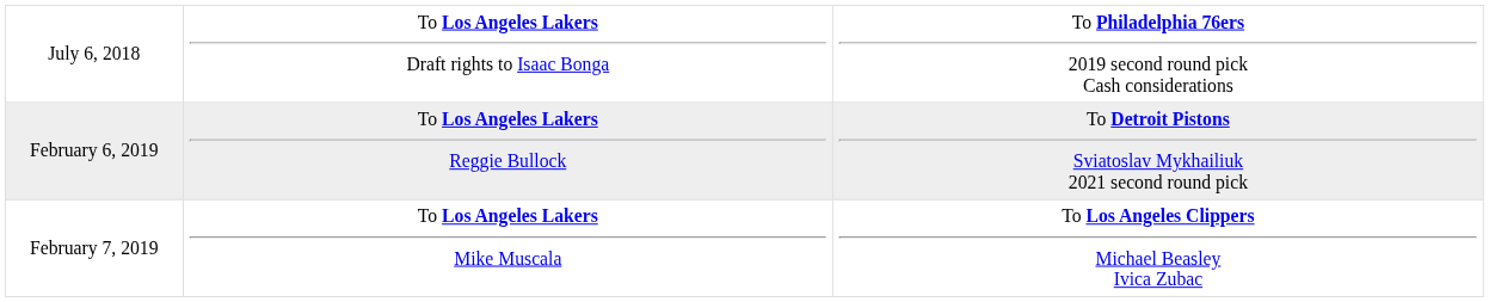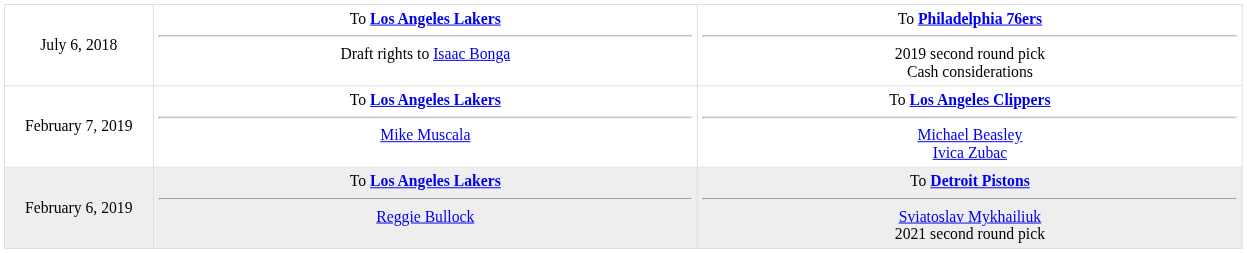rows swapped: February 6, 2019 <-> February 7, 2019
